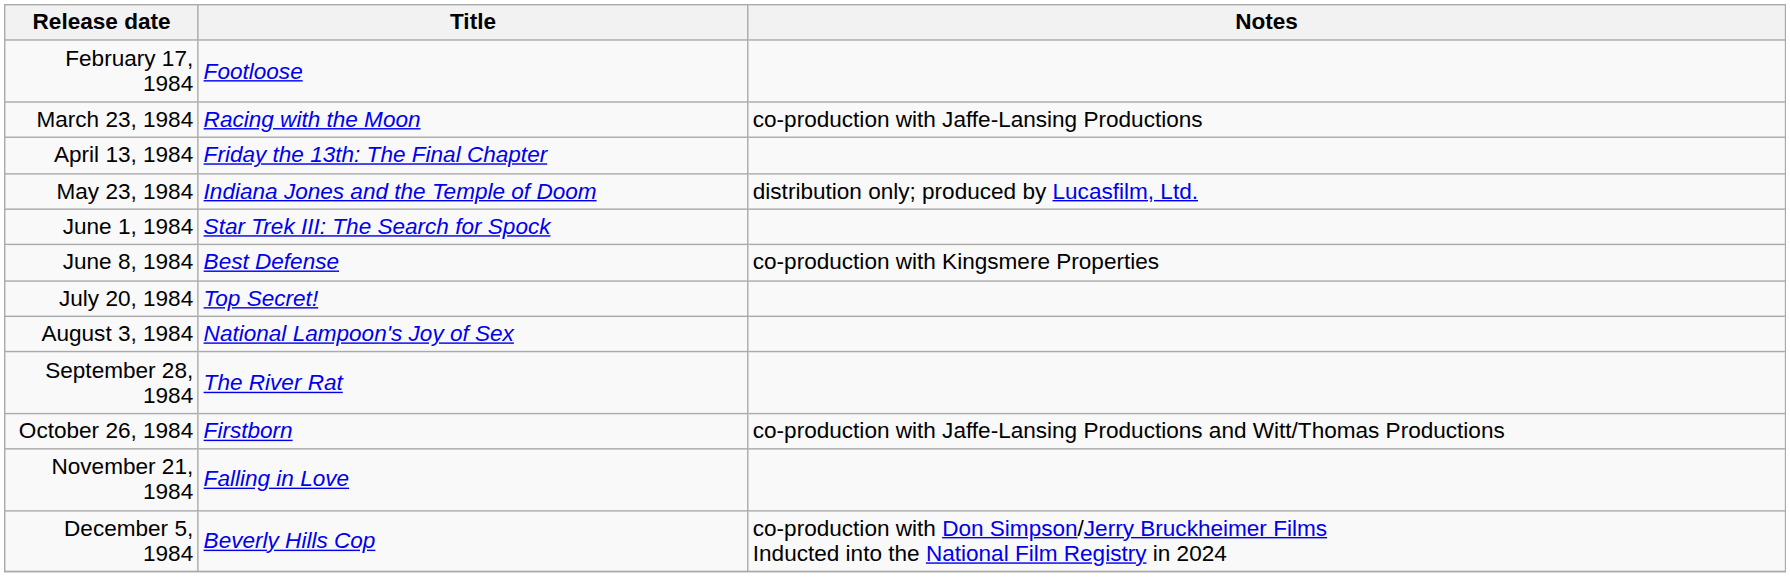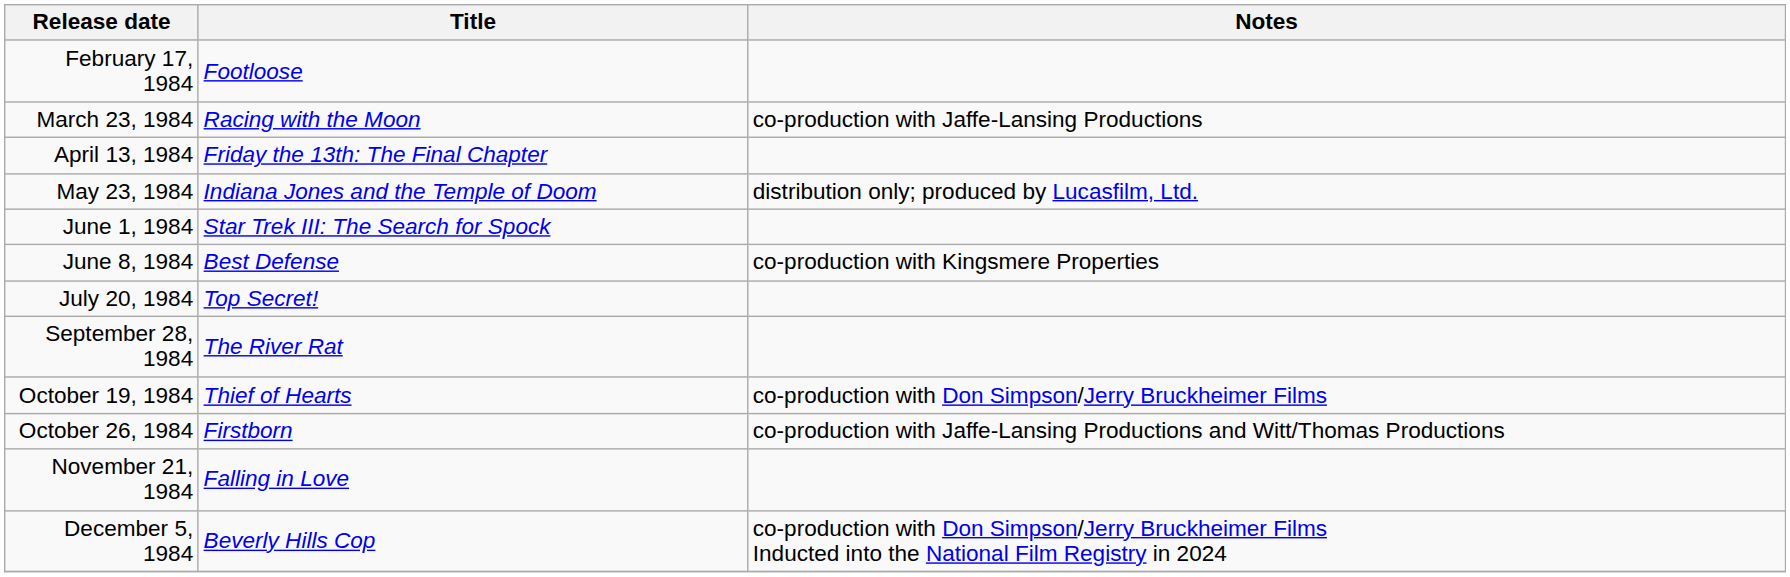- row: August 3, 1984 | National Lampoon's Joy of Sex
+ row: October 19, 1984 | Thief of Hearts | co-production with Don Simpson/Jerry Bruckheimer Films
